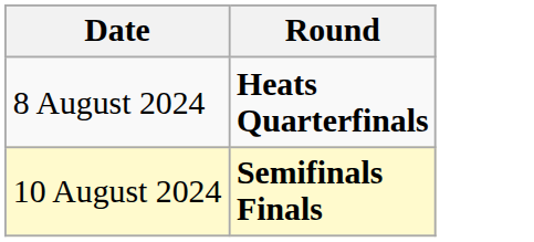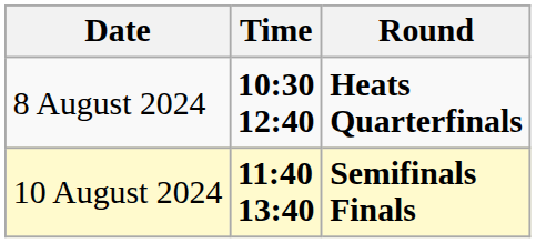+ column: Time | 10:30 12:40 | 11:40 13:40
